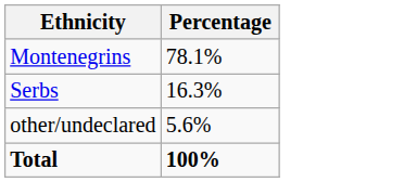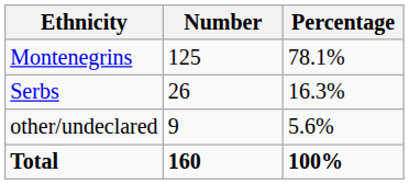+ column: Number | 125 | 26 | 9 | 160
